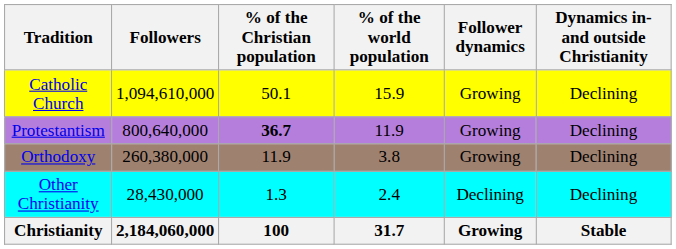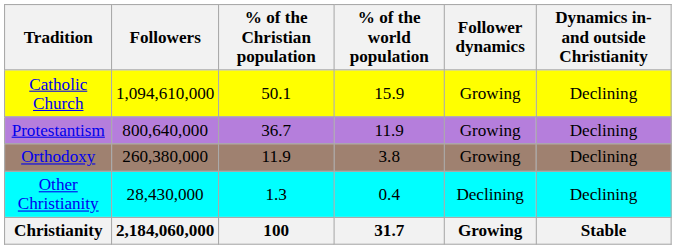Protestantism | % of the Christian population: bold -> normal
Other Christianity | % of the world population: 2.4 -> 0.4
